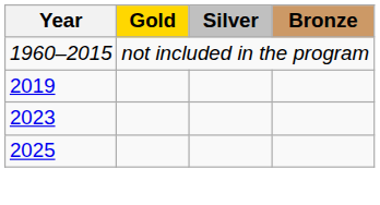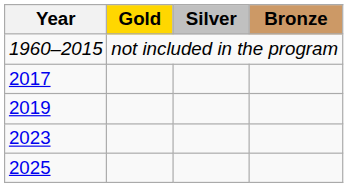+ row: 2017
